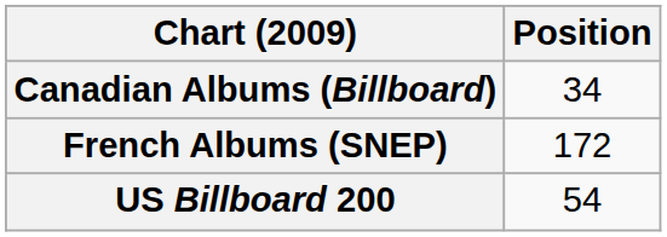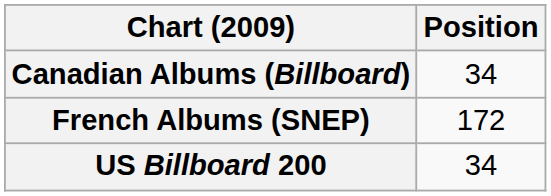US Billboard 200 | Position: 54 -> 34
